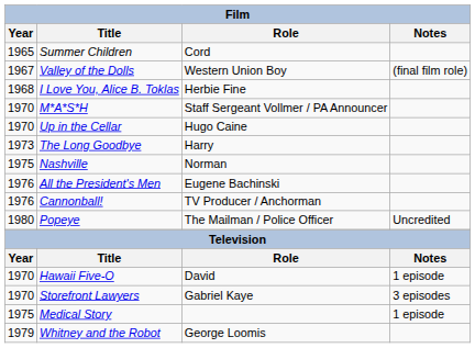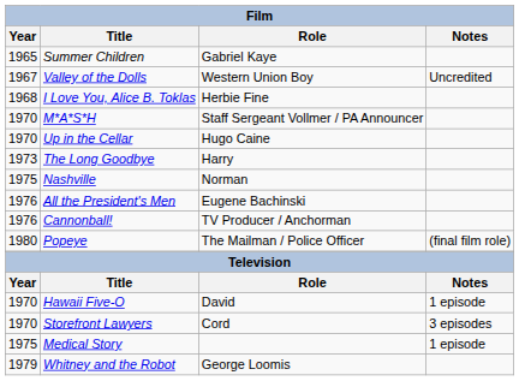Summer Children | Role: Cord -> Gabriel Kaye
Valley of the Dolls | Notes: (final film role) -> Uncredited
Popeye | Notes: Uncredited -> (final film role)
Storefront Lawyers | Role: Gabriel Kaye -> Cord
